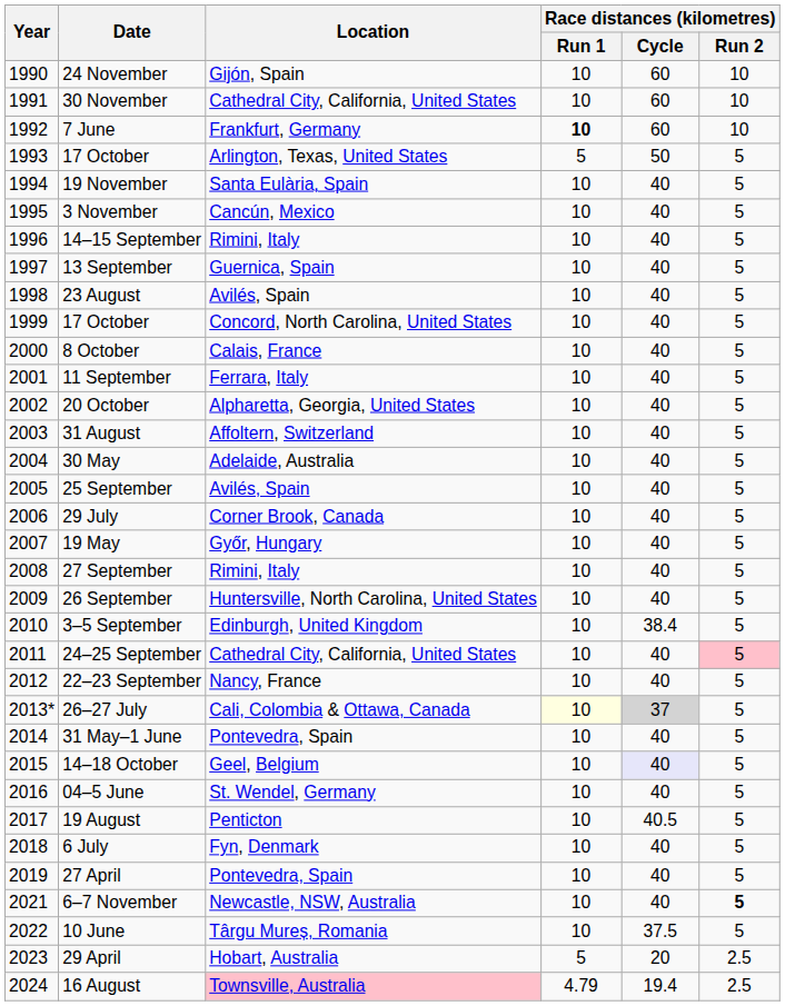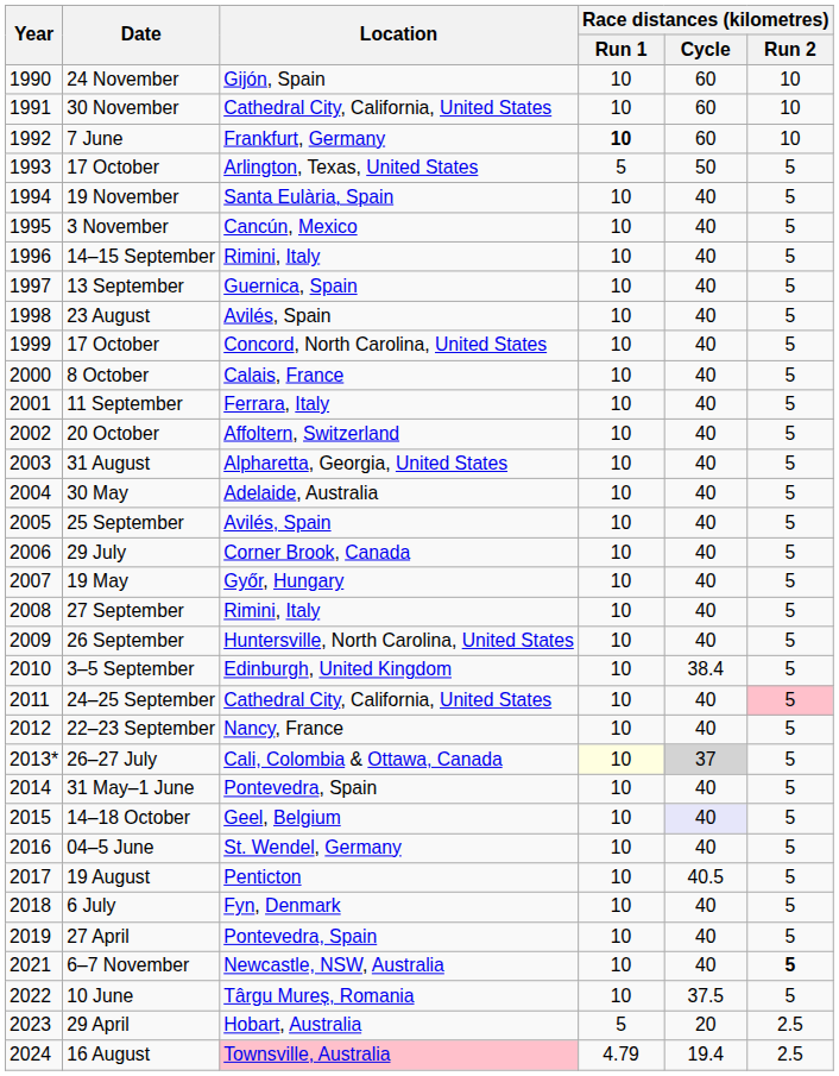20 October | Location: Alpharetta, Georgia, United States -> Affoltern, Switzerland
31 August | Location: Affoltern, Switzerland -> Alpharetta, Georgia, United States
